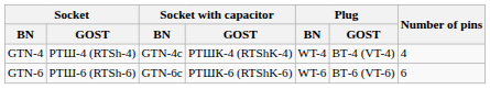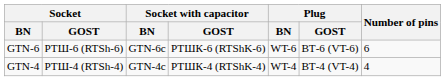rows swapped: GTN-4 <-> GTN-6
